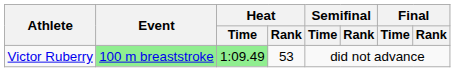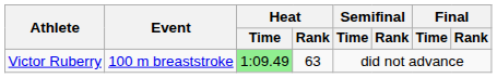Victor Ruberry | Event: lightgreen background -> no background
Victor Ruberry | Heat / Rank: 53 -> 63
